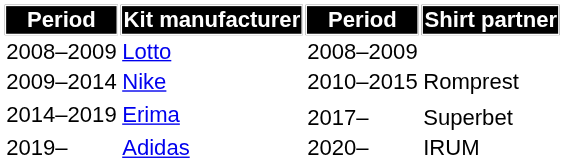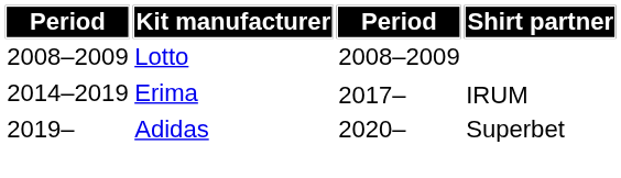- row: 2009–2014 | Nike | 2010–2015 | Romprest
2017– | Shirt partner: Superbet -> IRUM
2020– | Shirt partner: IRUM -> Superbet
